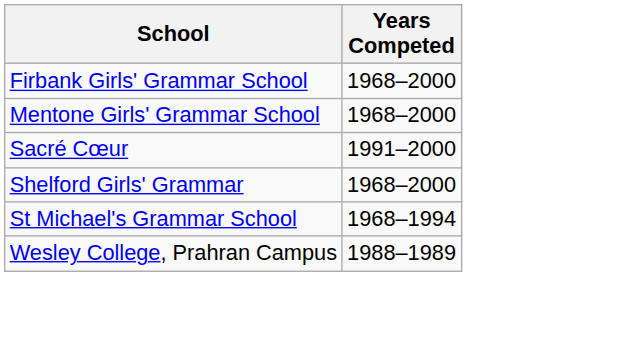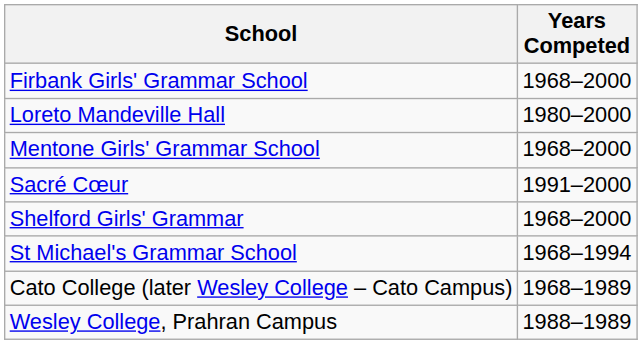+ row: Loreto Mandeville Hall | 1980–2000
+ row: Cato College (later Wesley College – Cato Campus) | 1968–1989
